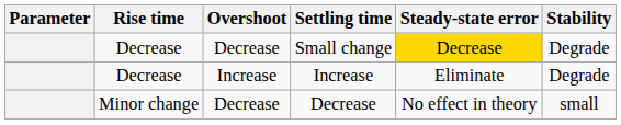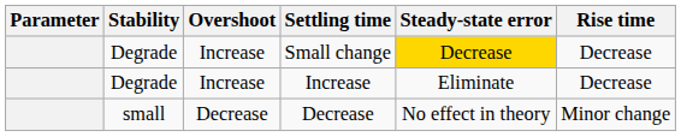columns swapped: Rise time <-> Stability
Small change | Overshoot: Decrease -> Increase
